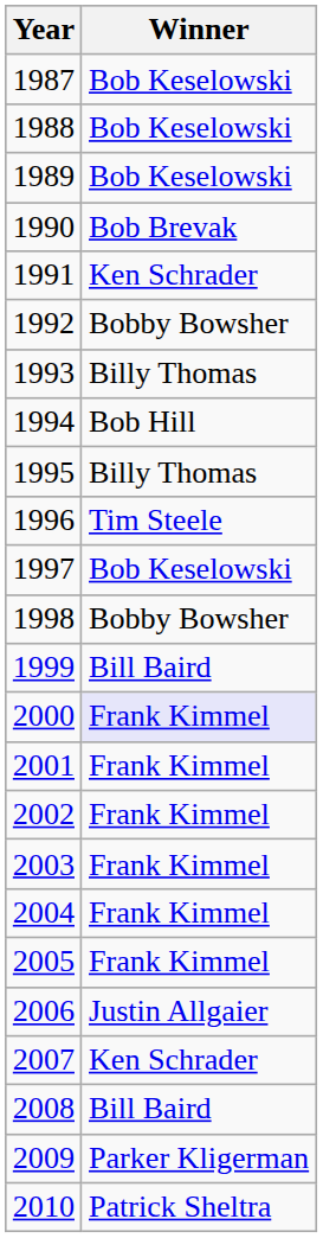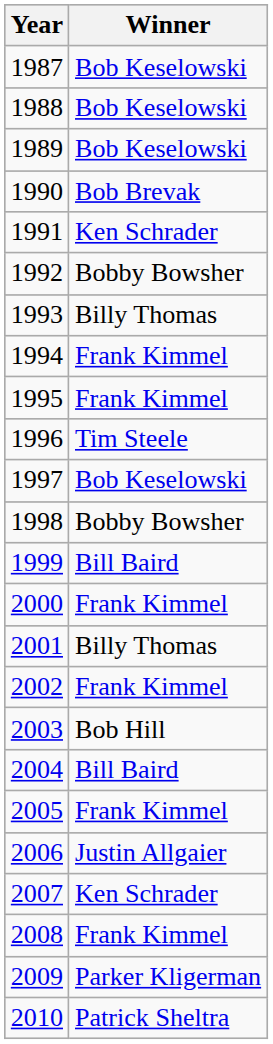1994 | Winner: Bob Hill -> Frank Kimmel
1995 | Winner: Billy Thomas -> Frank Kimmel
2000 | Winner: lavender background -> no background
2001 | Winner: Frank Kimmel -> Billy Thomas
2003 | Winner: Frank Kimmel -> Bob Hill
2004 | Winner: Frank Kimmel -> Bill Baird
2008 | Winner: Bill Baird -> Frank Kimmel
